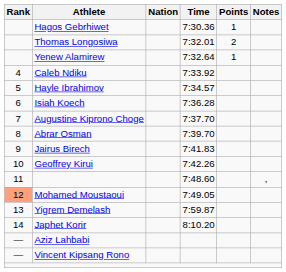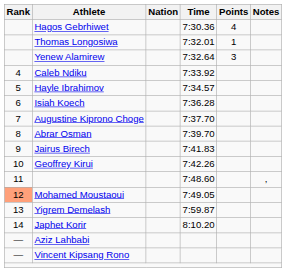Hagos Gebrhiwet | Points: 1 -> 4
Thomas Longosiwa | Points: 2 -> 1
Yenew Alamirew | Points: 1 -> 3
